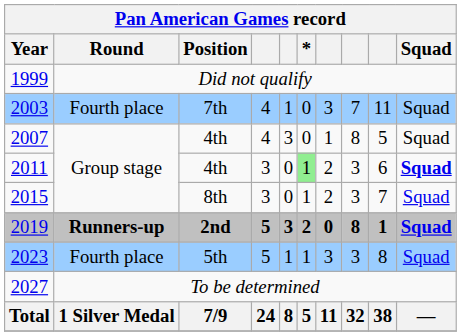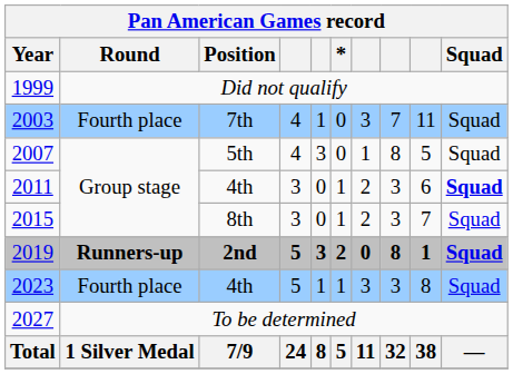2007 | Position: 4th -> 5th
2011 | *: lightgreen background -> no background
2023 | Position: 5th -> 4th
